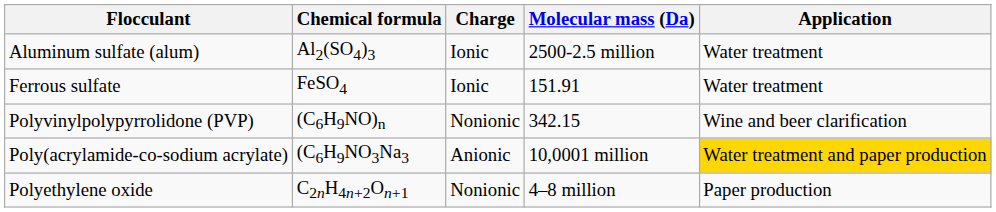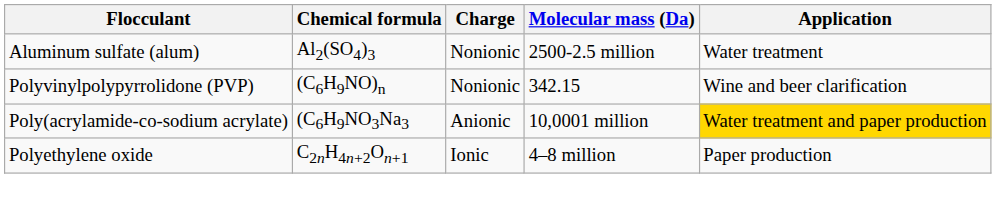Aluminum sulfate (alum) | Charge: Ionic -> Nonionic
- row: Ferrous sulfate | FeSO4 | Ionic | 151.91 | Water treatment
Polyethylene oxide | Charge: Nonionic -> Ionic
